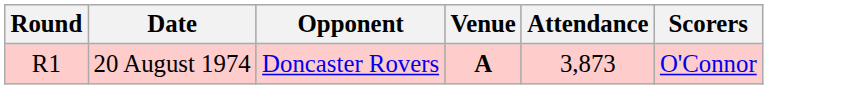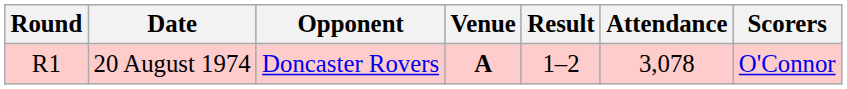+ column: Result | 1–2
20 August 1974 | Attendance: 3,873 -> 3,078
